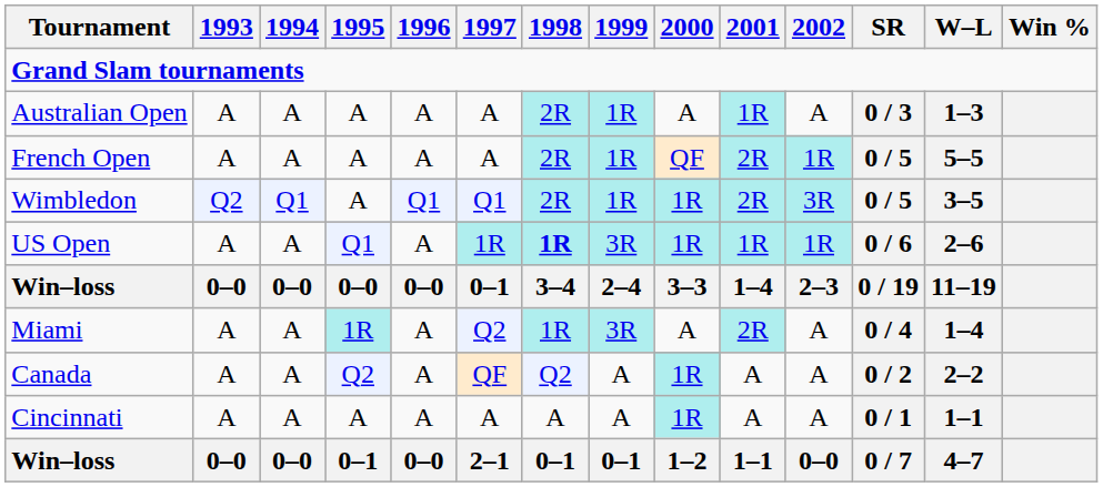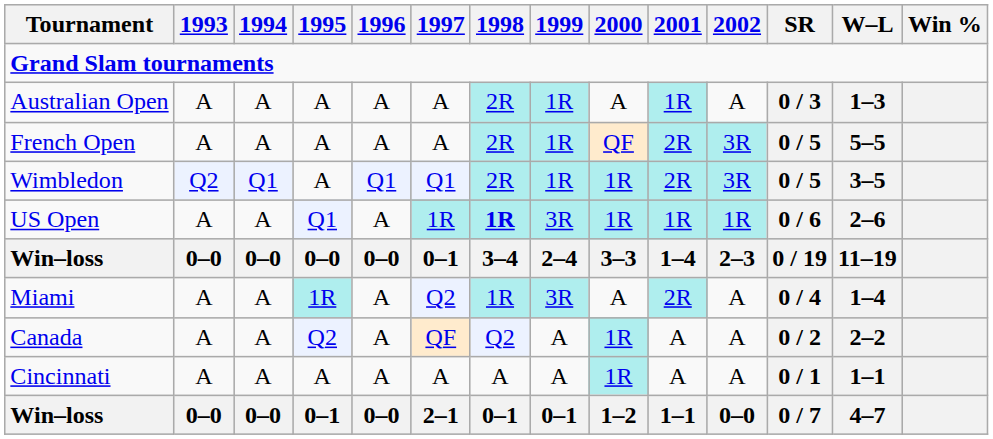French Open | 2002: 1R -> 3R
